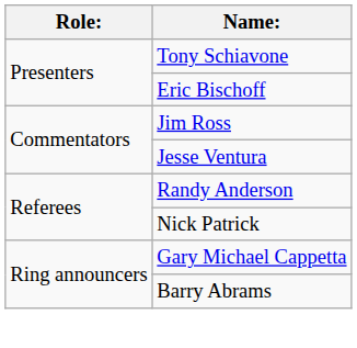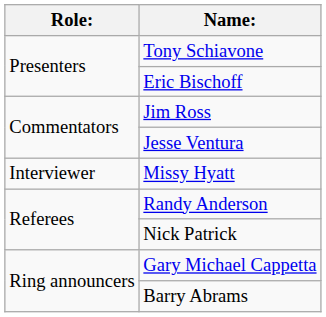+ row: Interviewer | Missy Hyatt
